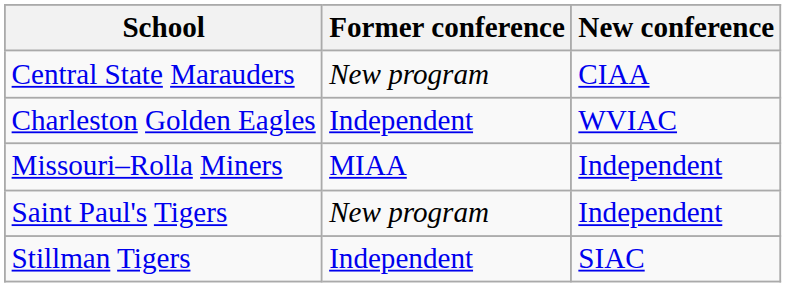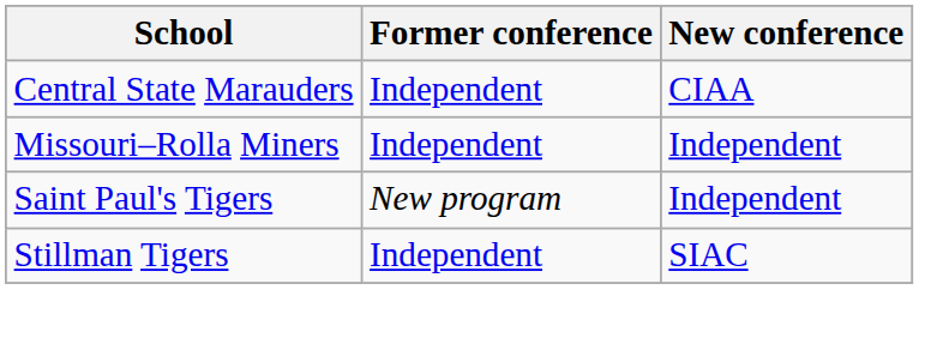Central State Marauders | Former conference: New program -> Independent
- row: Charleston Golden Eagles | Independent | WVIAC
Missouri–Rolla Miners | Former conference: MIAA -> Independent
